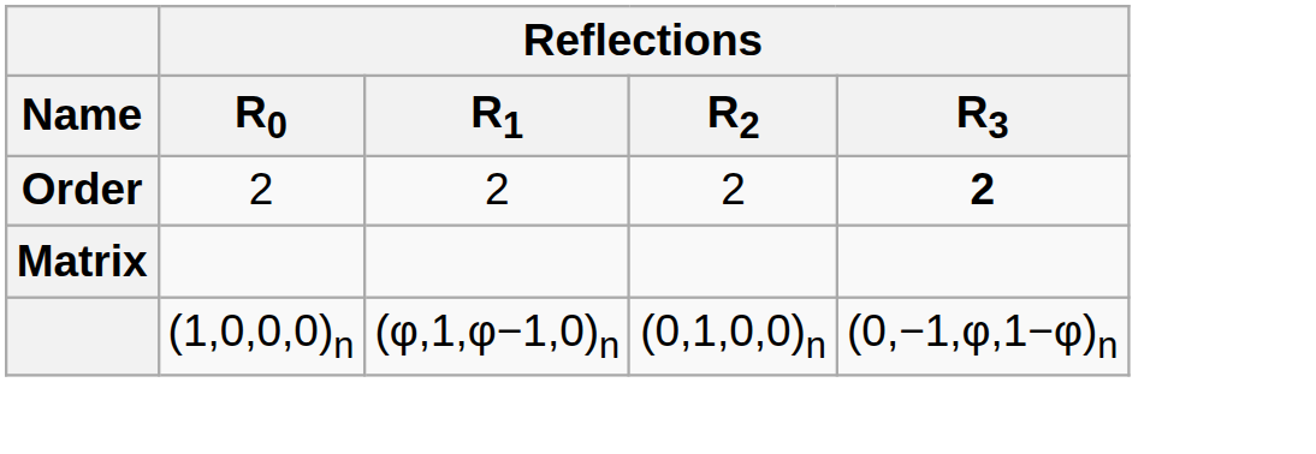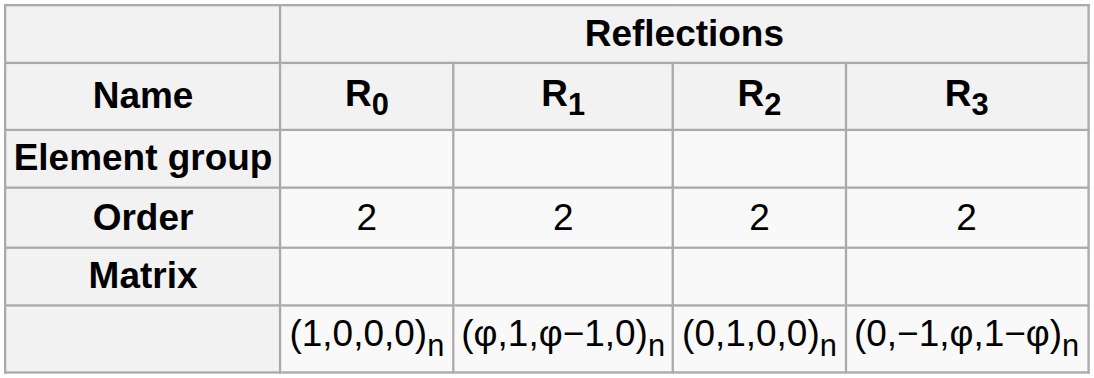+ row: Element group
Order | Reflections / R3: bold -> normal
